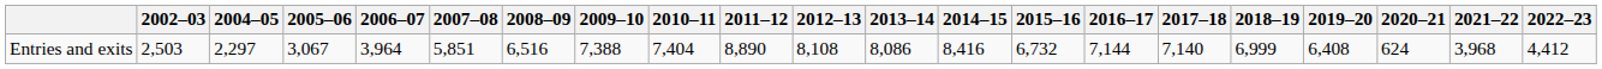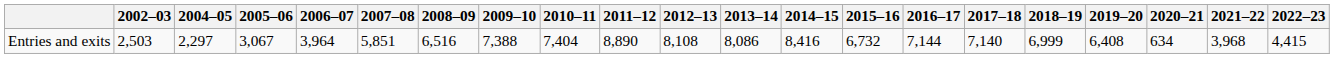Entries and exits | 2020–21: 624 -> 634
Entries and exits | 2022–23: 4,412 -> 4,415
